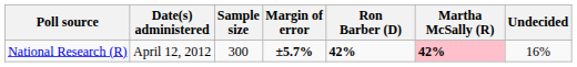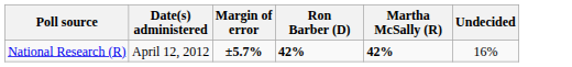- column: Sample size | 300
National Research (R) | Martha McSally (R): pink background -> no background
